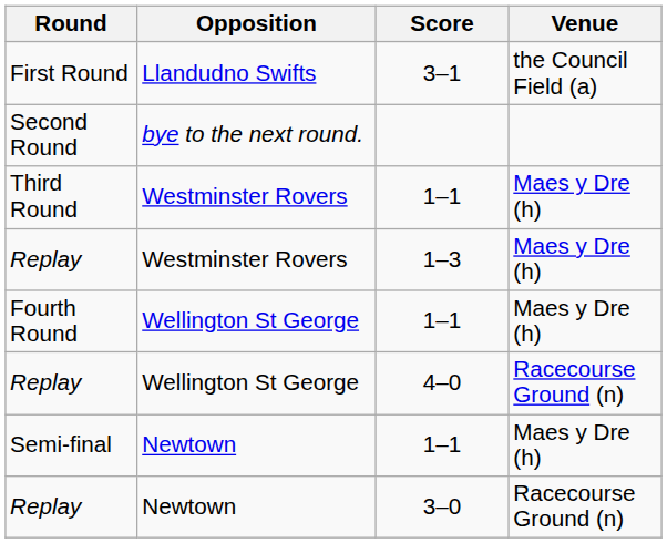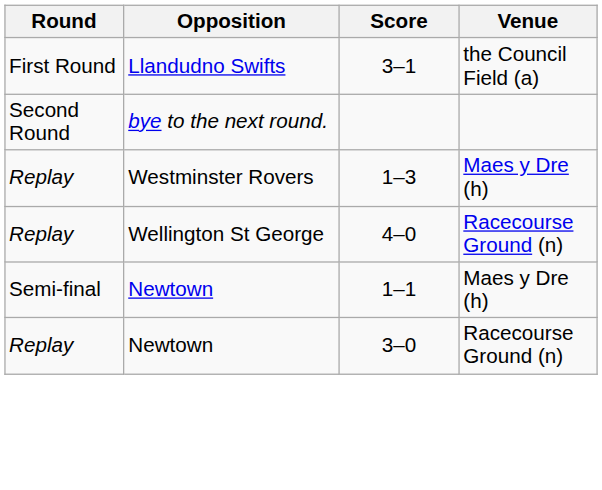- row: Third Round | Westminster Rovers | 1–1 | Maes y Dre (h)
- row: Fourth Round | Wellington St George | 1–1 | Maes y Dre (h)
